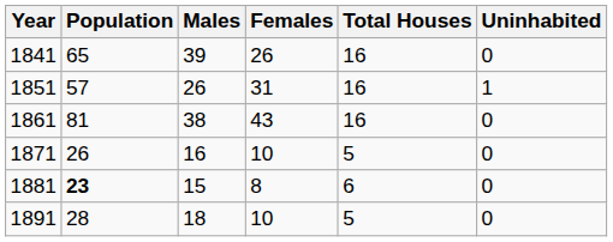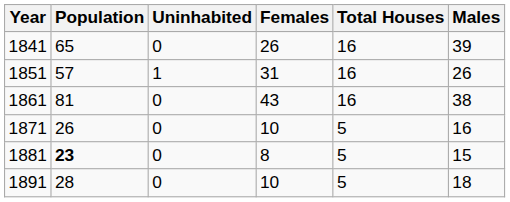columns swapped: Males <-> Uninhabited
1881 | Total Houses: 6 -> 5
